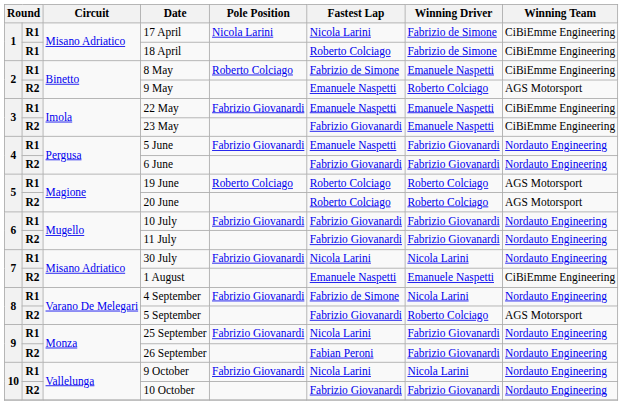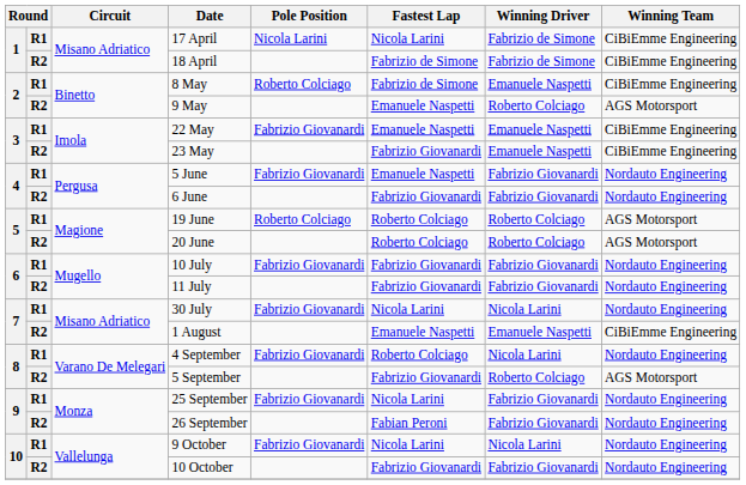18 April | column 2: R1 -> R2
18 April | Fastest Lap: Roberto Colciago -> Fabrizio de Simone
4 September | Fastest Lap: Fabrizio de Simone -> Roberto Colciago
